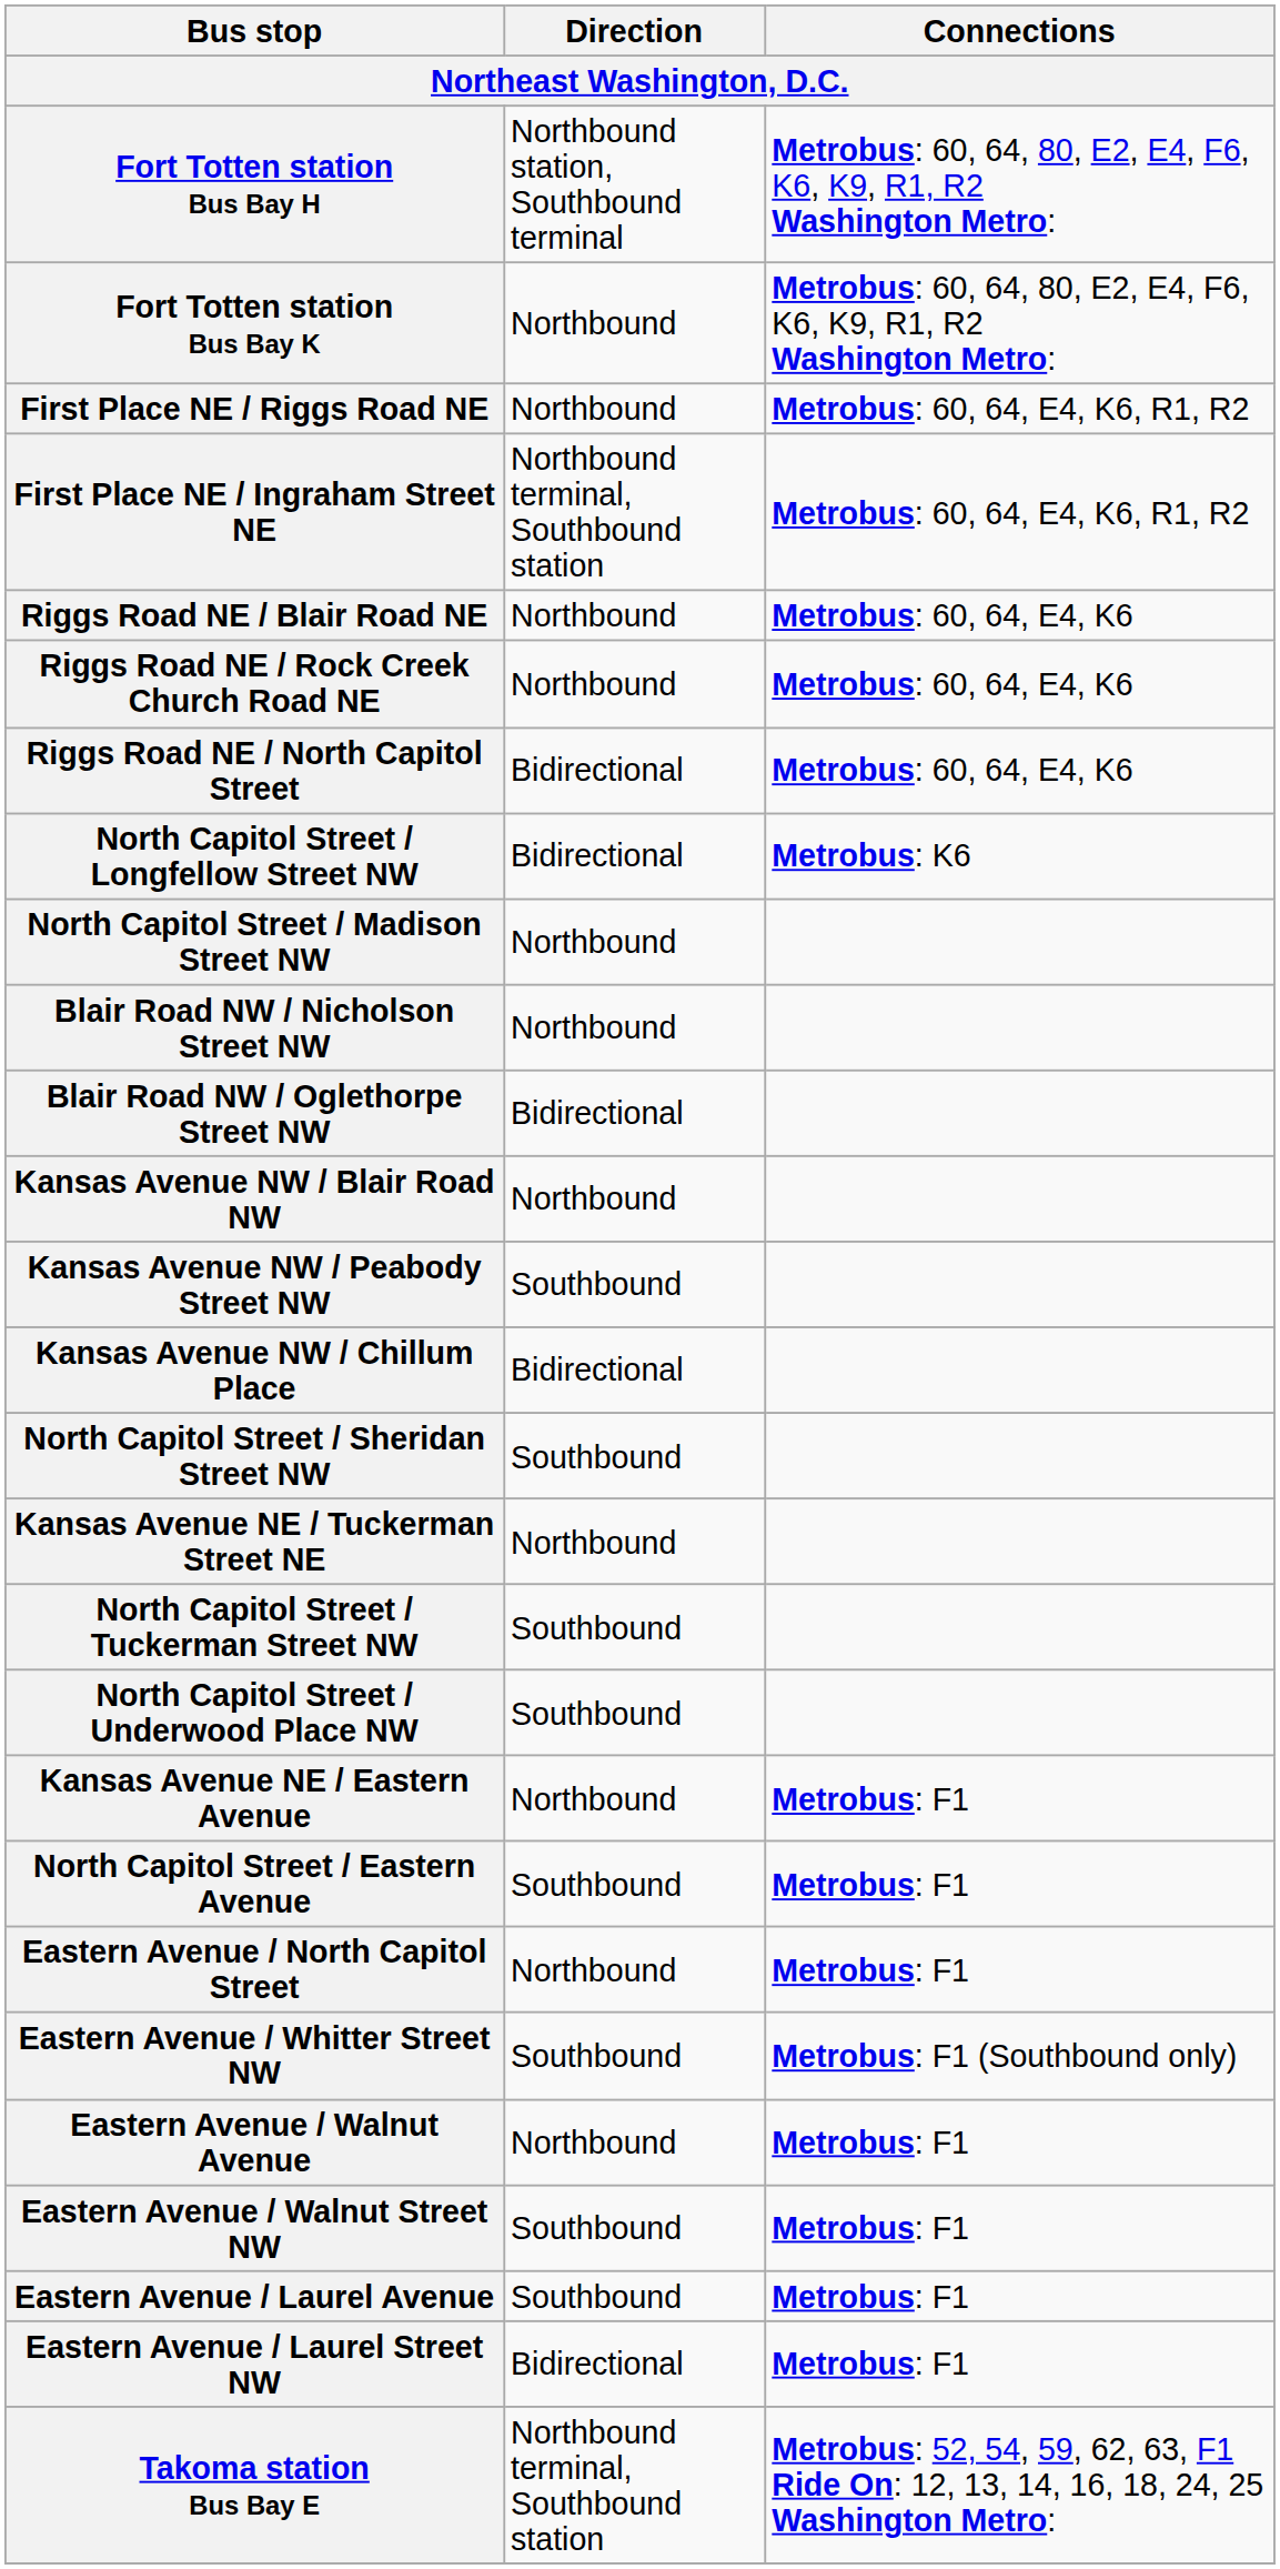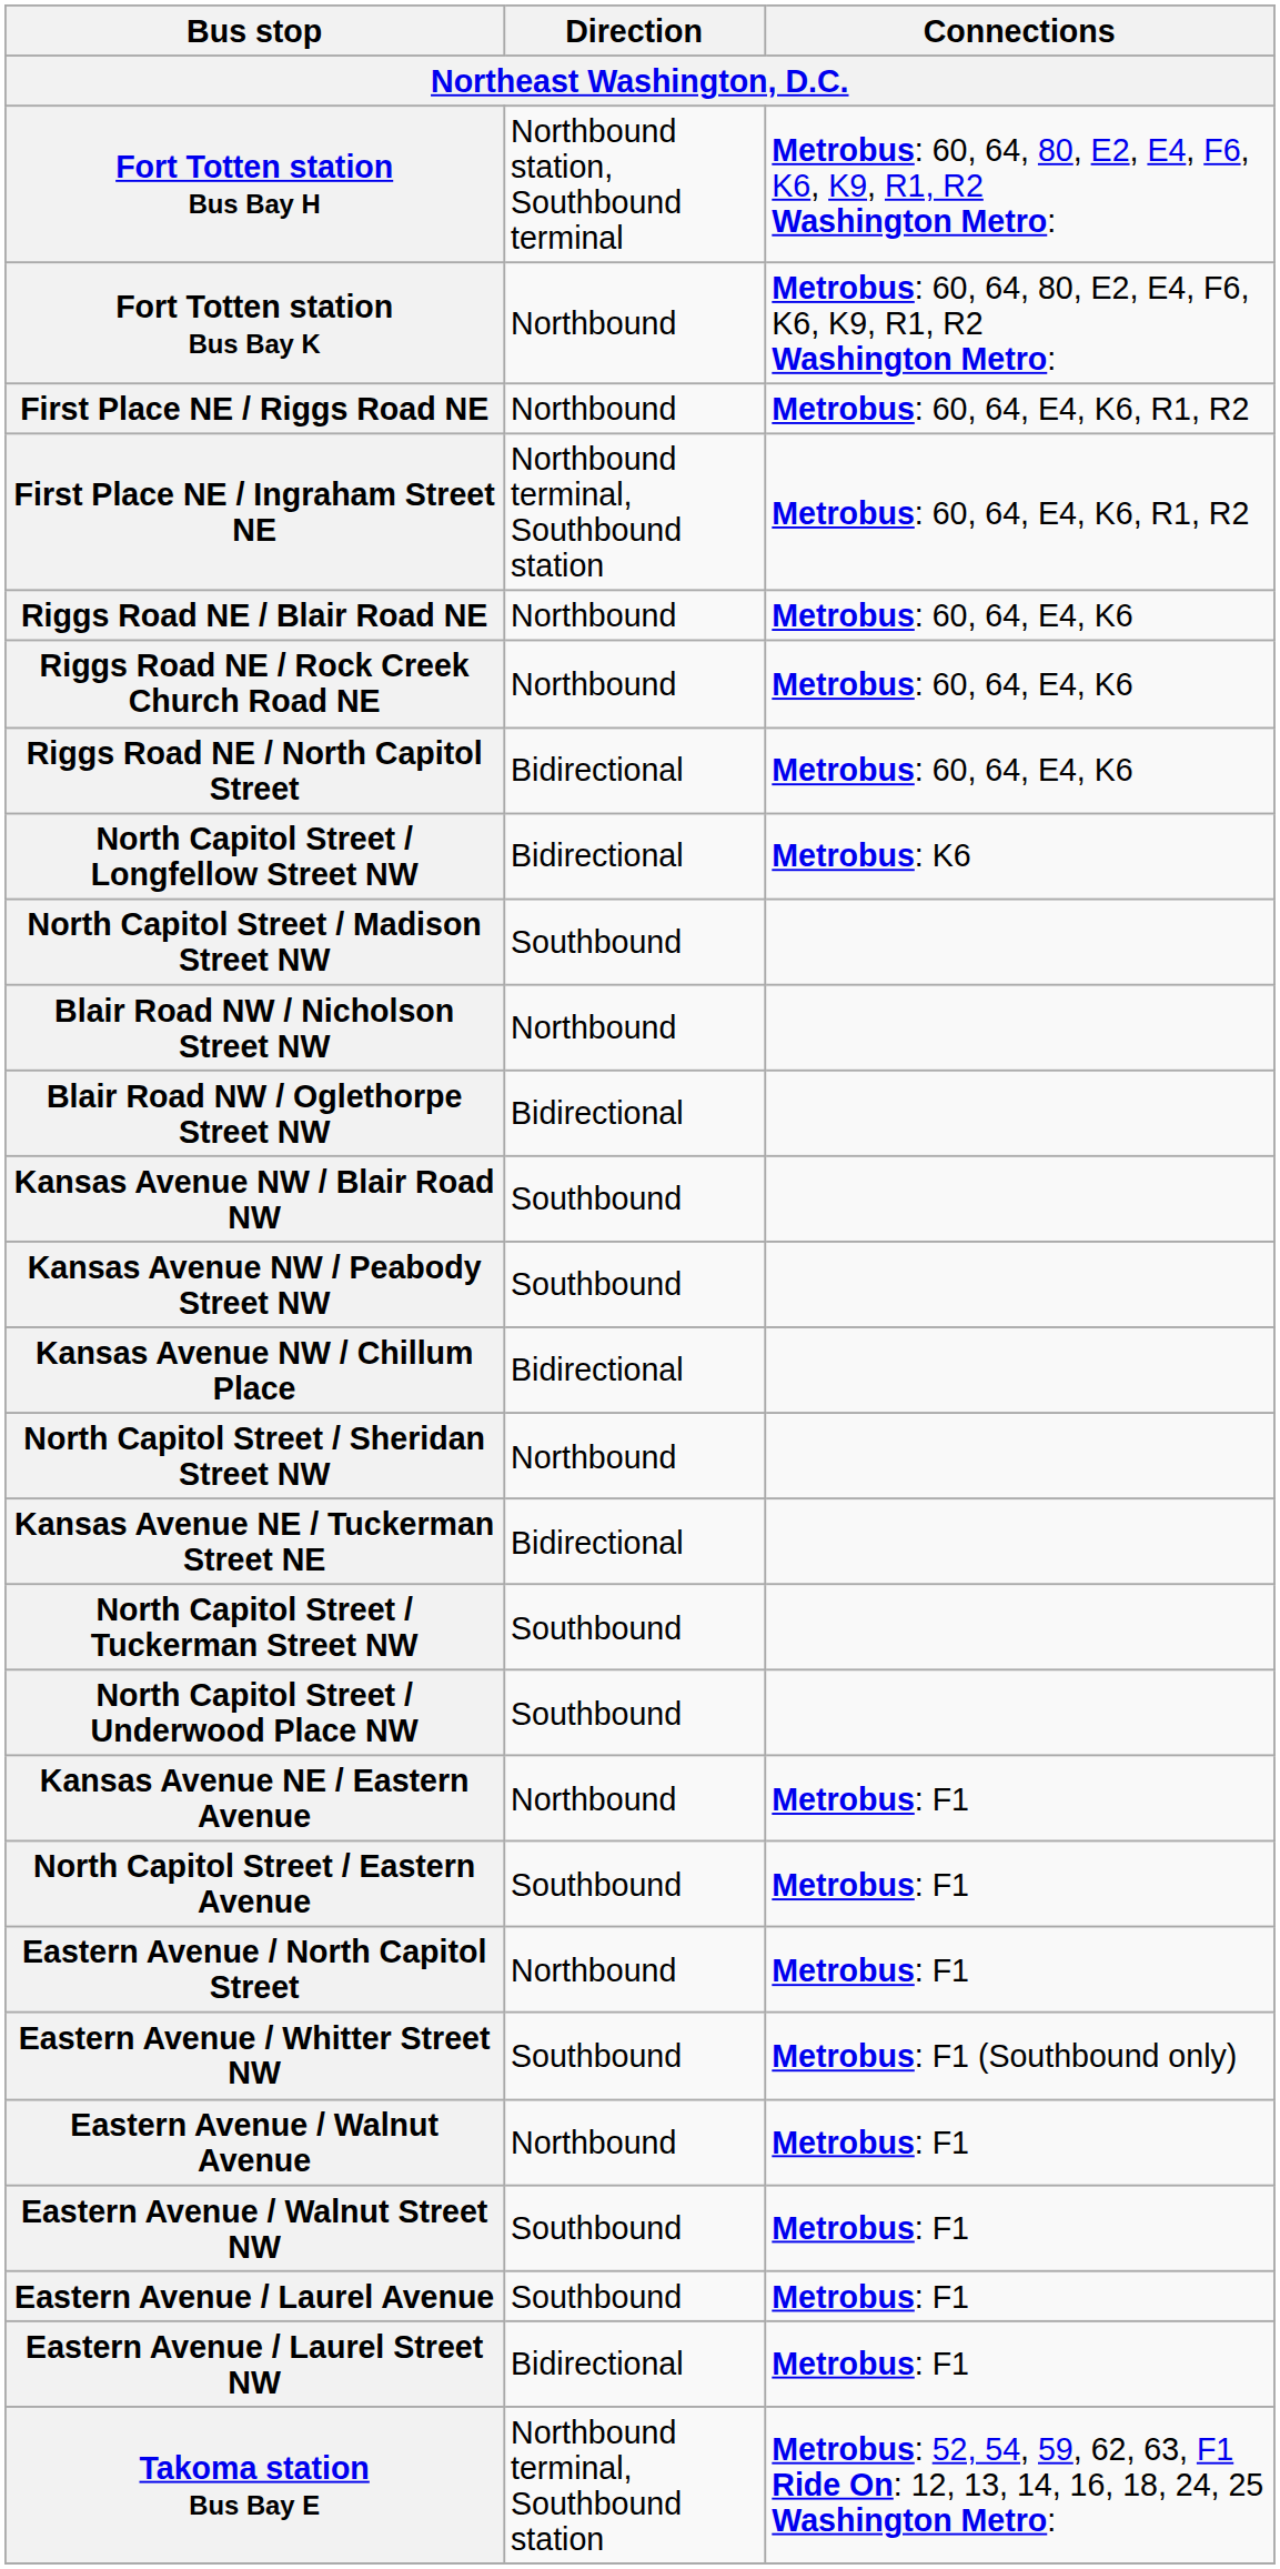North Capitol Street / Madison Street NW | Direction: Northbound -> Southbound
Kansas Avenue NW / Blair Road NW | Direction: Northbound -> Southbound
North Capitol Street / Sheridan Street NW | Direction: Southbound -> Northbound
Kansas Avenue NE / Tuckerman Street NE | Direction: Northbound -> Bidirectional
